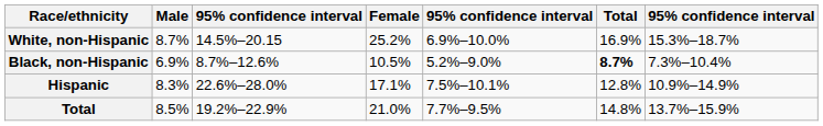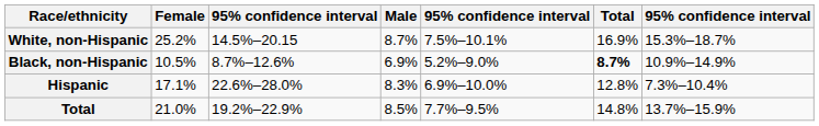columns swapped: Female <-> Male
White, non-Hispanic | column 5: 6.9%–10.0% -> 7.5%–10.1%
Black, non-Hispanic | column 7: 7.3%–10.4% -> 10.9%–14.9%
Hispanic | column 5: 7.5%–10.1% -> 6.9%–10.0%
Hispanic | column 7: 10.9%–14.9% -> 7.3%–10.4%
